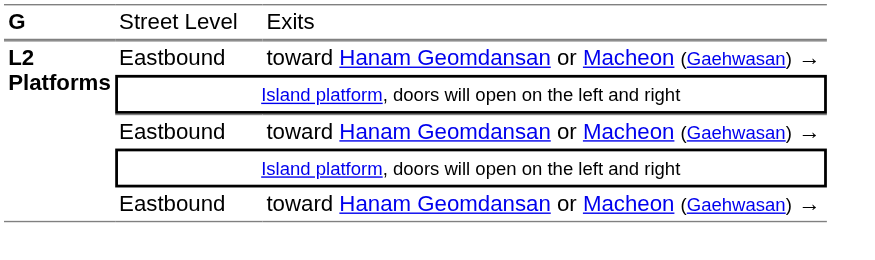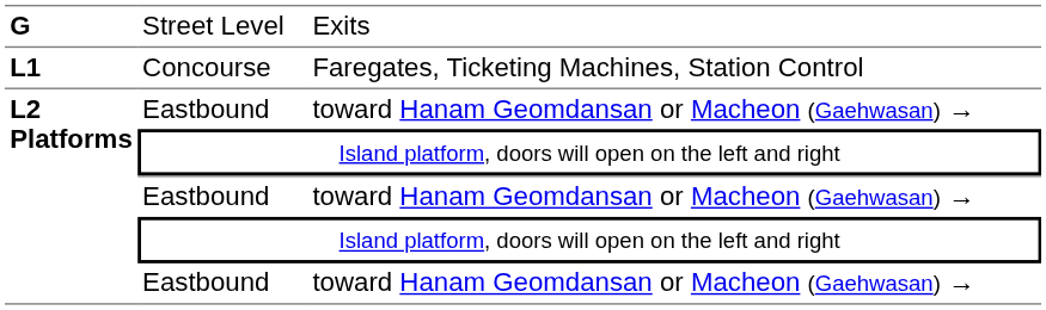+ row: L1 | Concourse | Faregates, Ticketing Machines, Station Control
